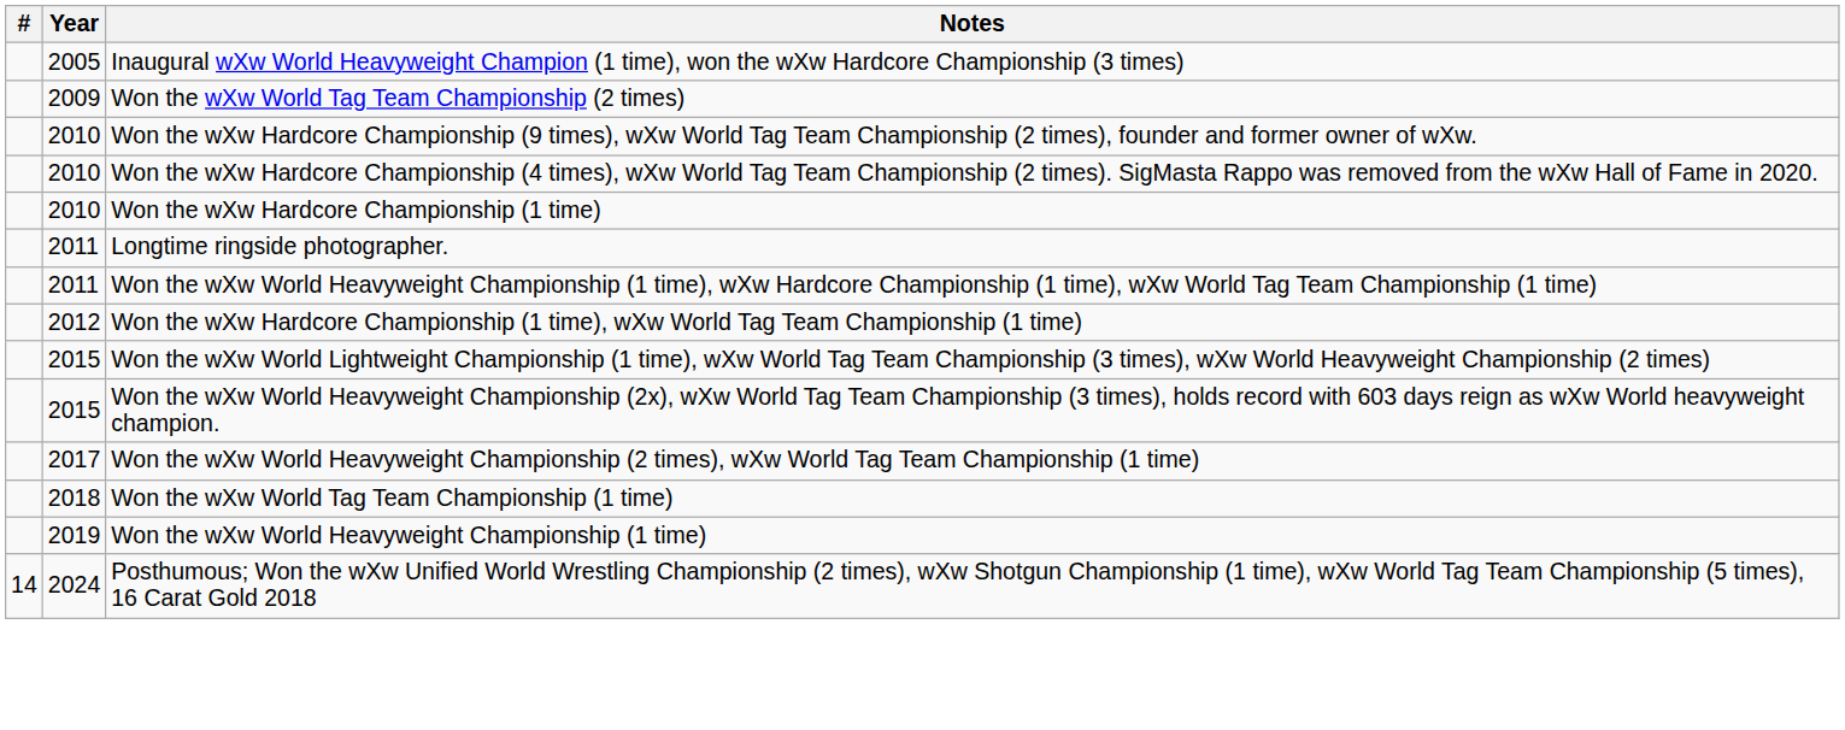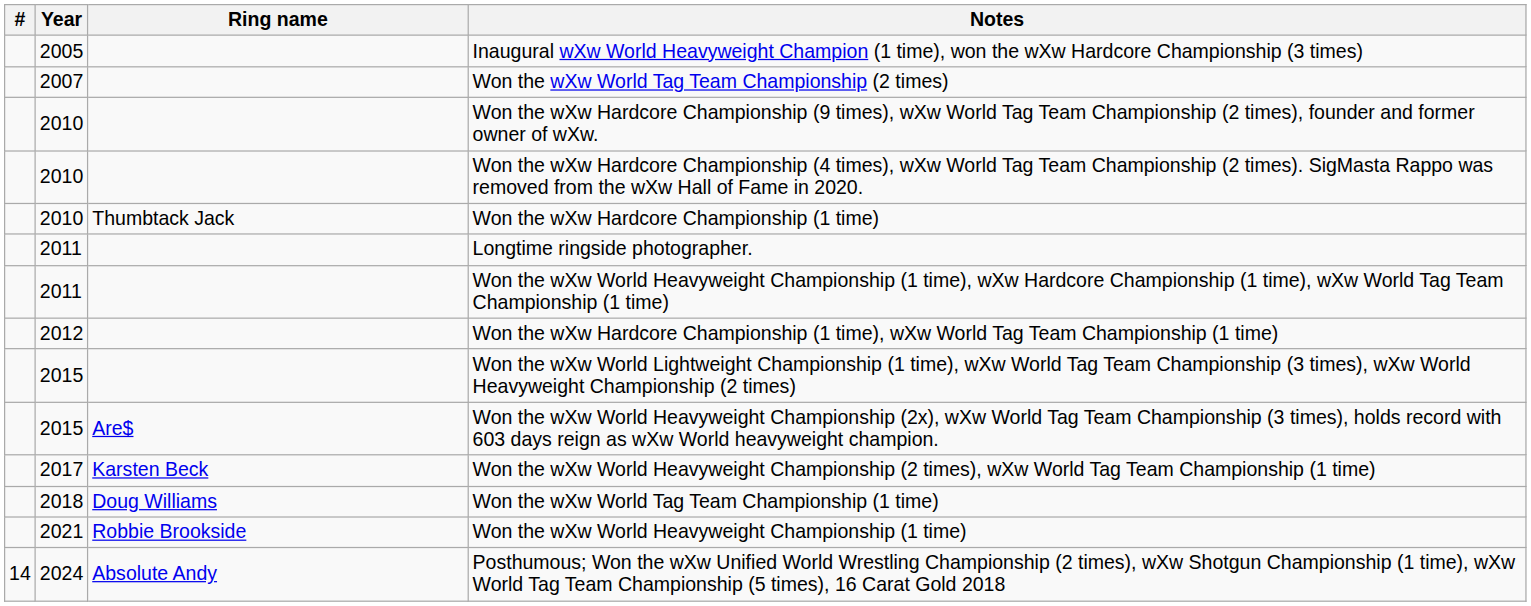+ column: Ring name | Thumbtack Jack | Are$ | Karsten Beck | Doug Williams | Robbie Brookside | Absolute Andy
Won the wXw World Tag Team Championship (2 times) | Year: 2009 -> 2007
Won the wXw World Heavyweight Championship (1 time) | Year: 2019 -> 2021
